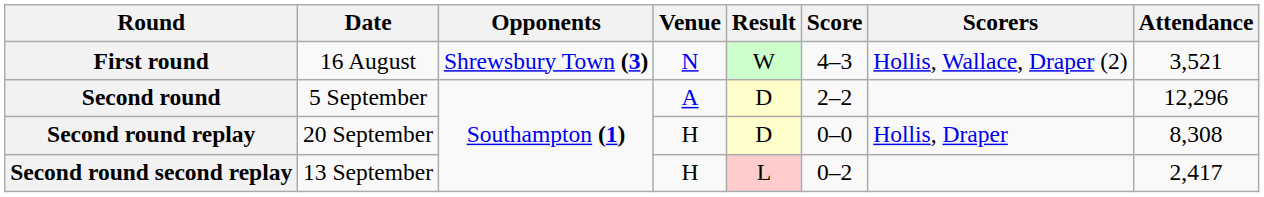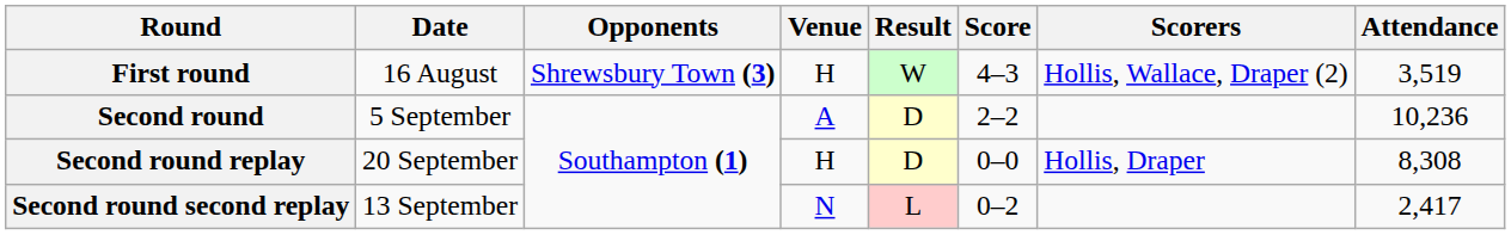First round | Venue: N -> H
First round | Attendance: 3,521 -> 3,519
Second round | Attendance: 12,296 -> 10,236
Second round second replay | Venue: H -> N
